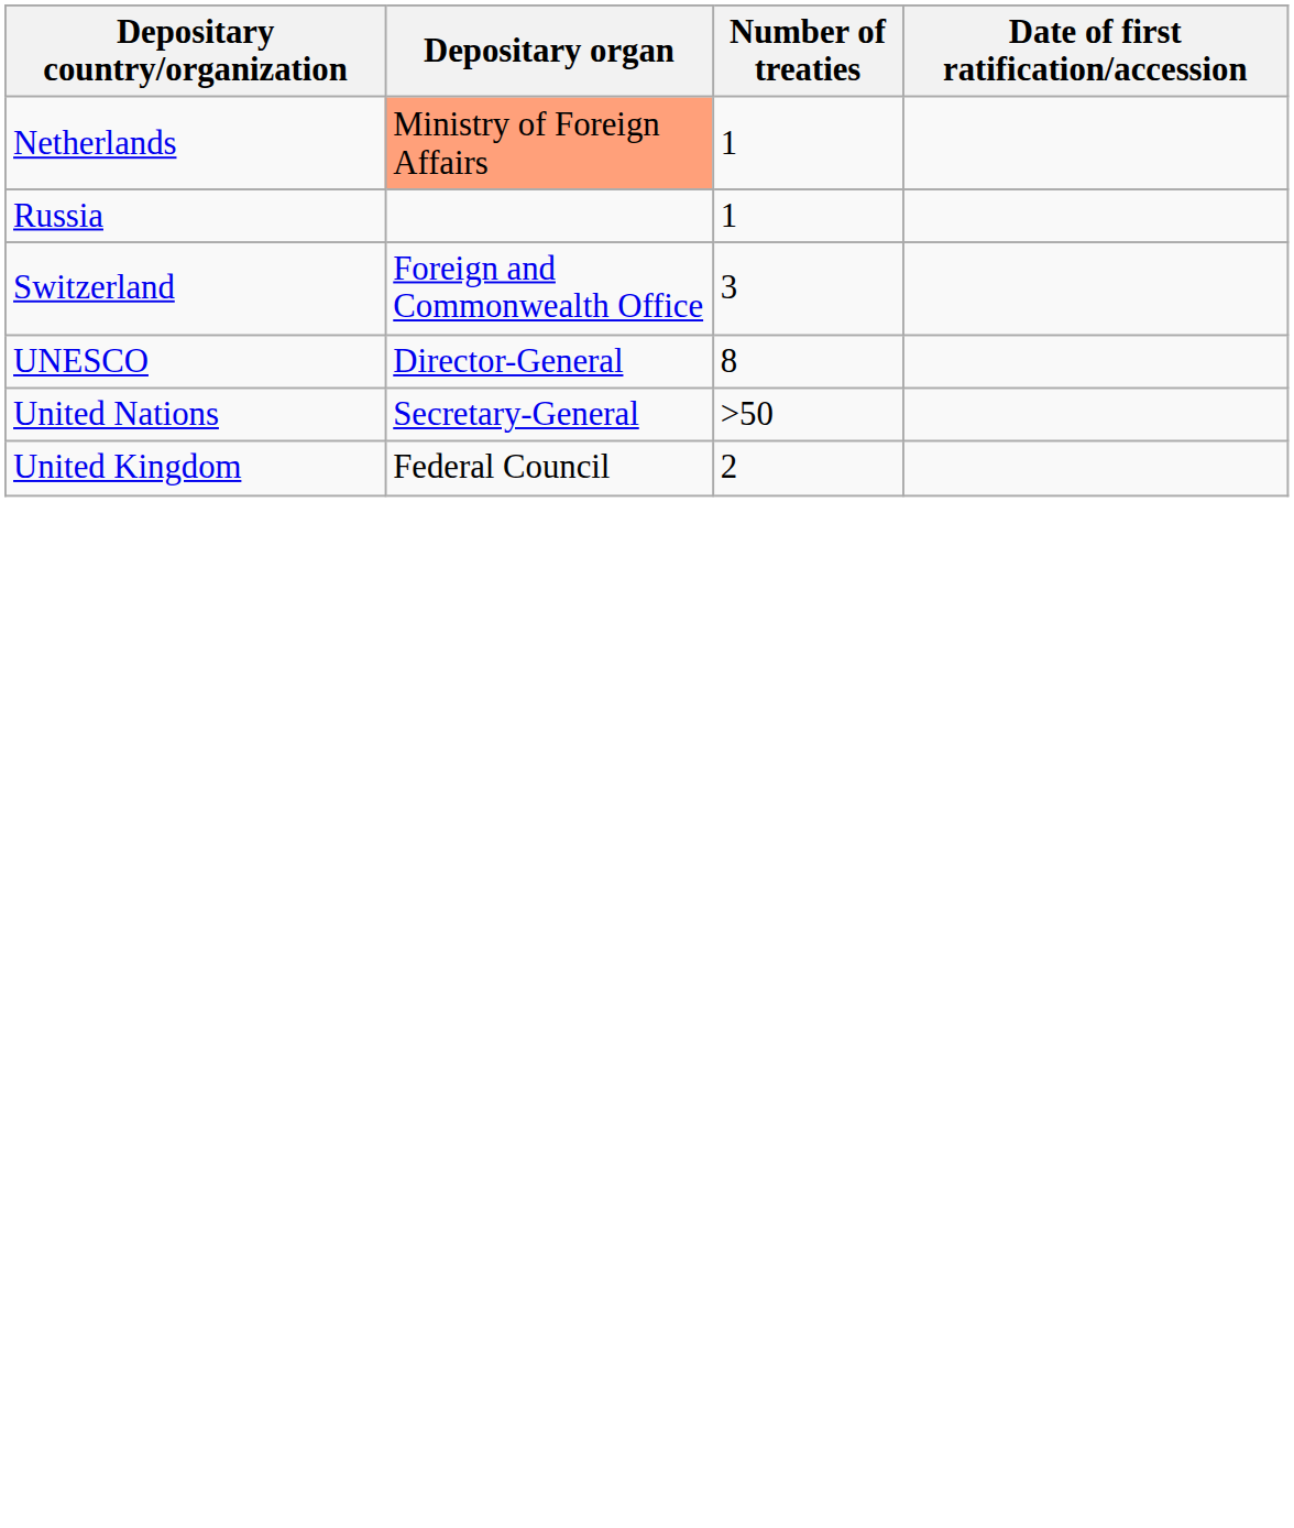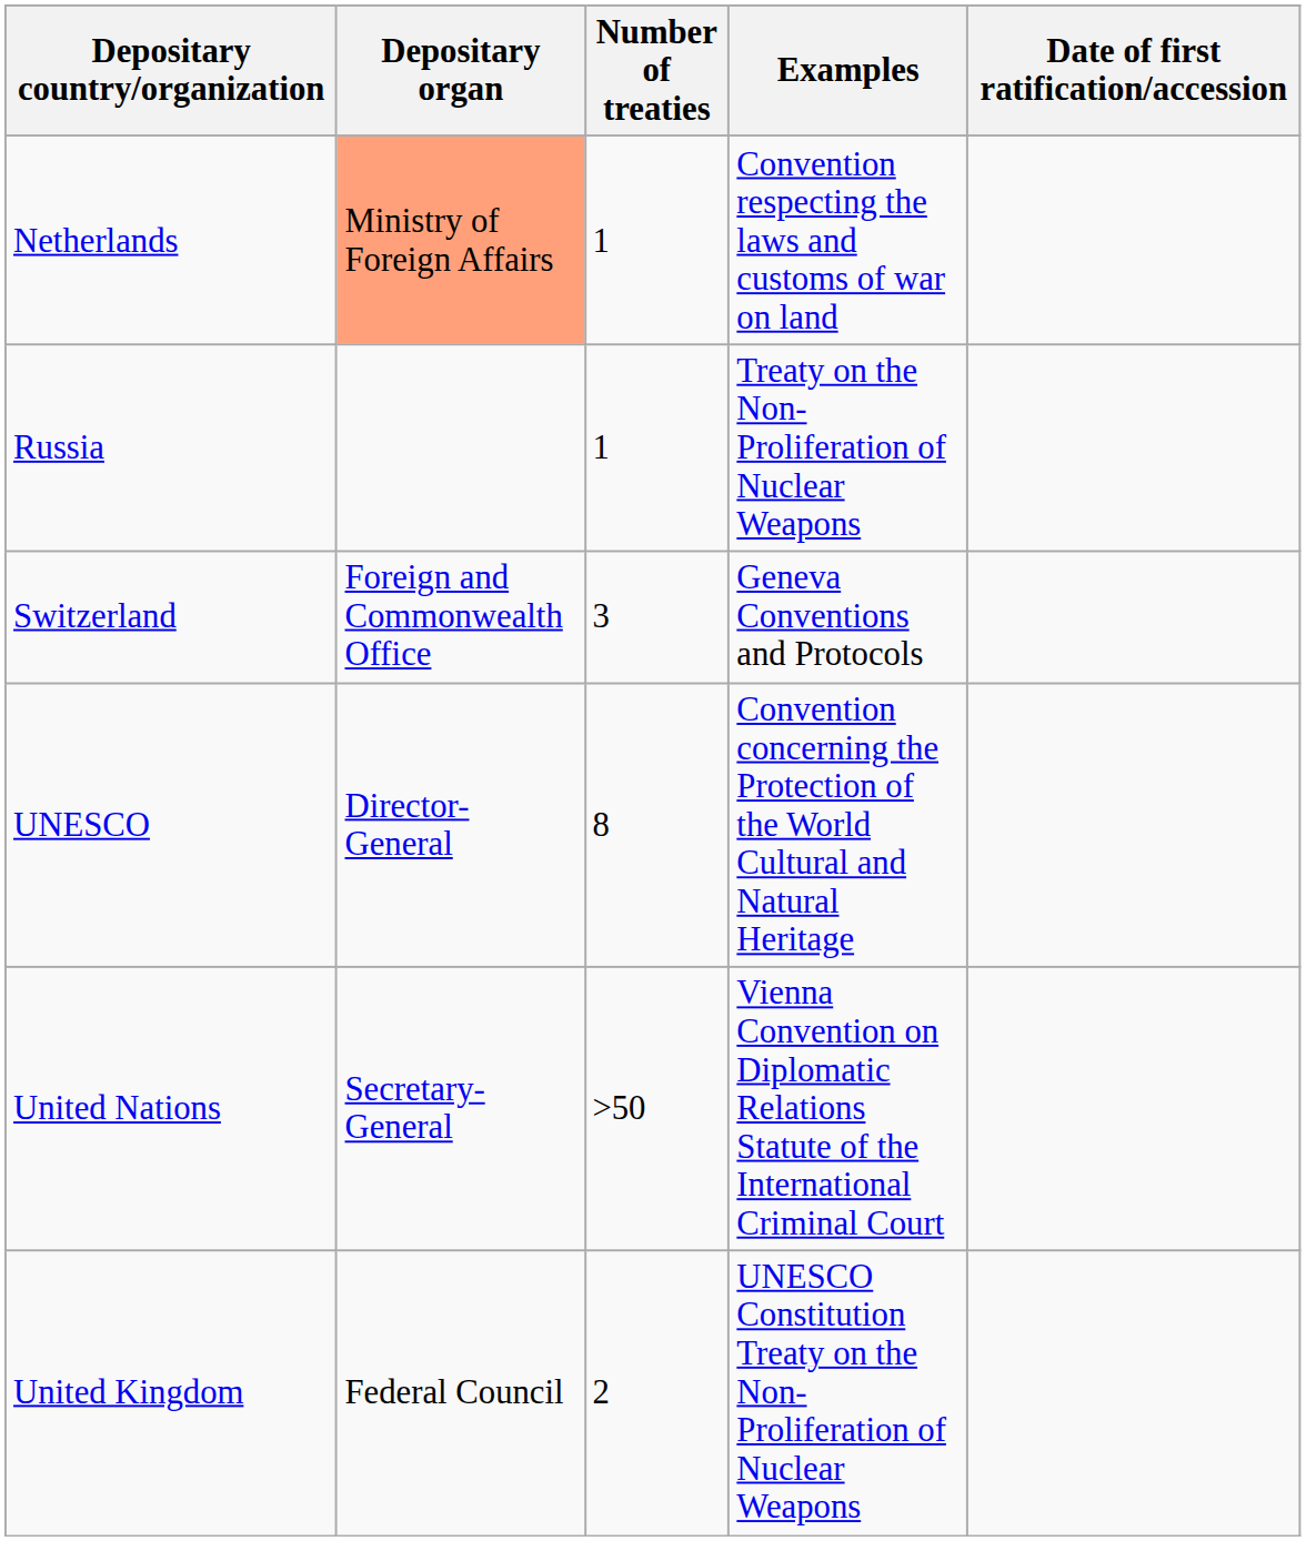+ column: Examples | Convention respecting the laws and customs of war on land | Treaty on the Non-Proliferation of Nuclear Weapons | Geneva Conventions and Protocols | Convention concerning the Protection of the World Cultural and Natural Heritage | Vienna Convention on Diplomatic Relations Statute of the International Criminal Court | UNESCO Constitution Treaty on the Non-Proliferation of Nuclear Weapons
